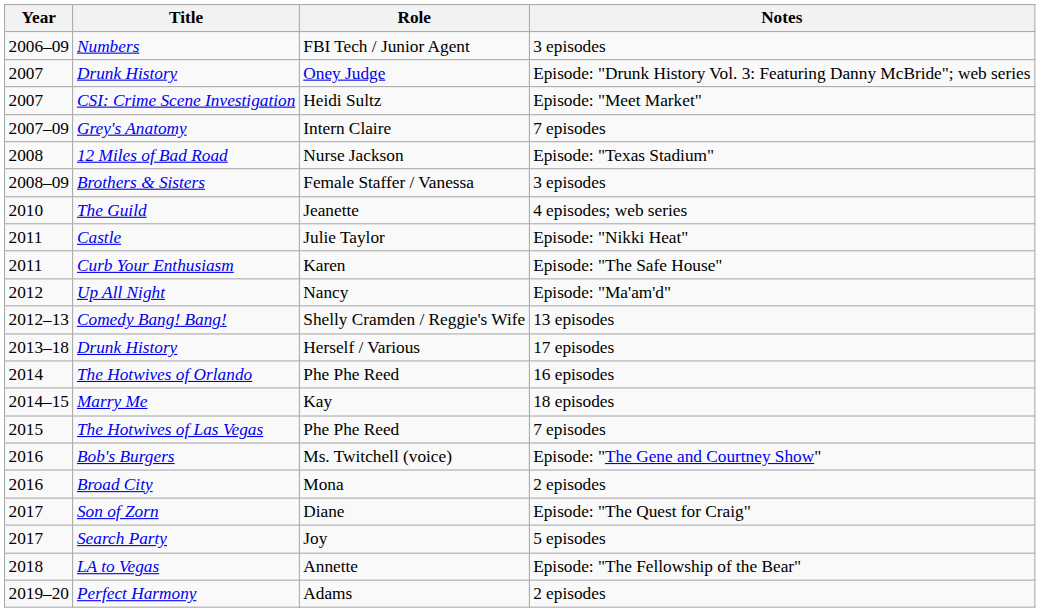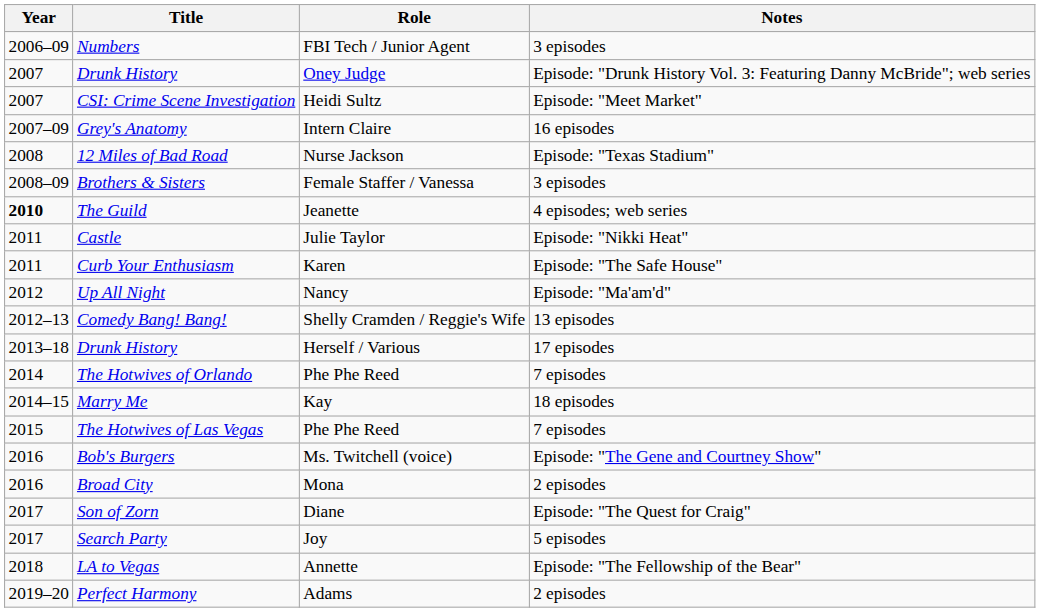Grey's Anatomy | Notes: 7 episodes -> 16 episodes
The Guild | Year: normal -> bold
The Hotwives of Orlando | Notes: 16 episodes -> 7 episodes
